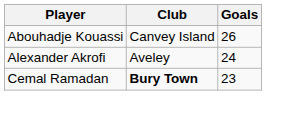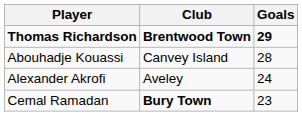+ row: Thomas Richardson | Brentwood Town | 29
Abouhadje Kouassi | Goals: 26 -> 28
